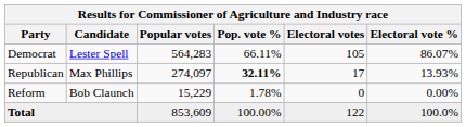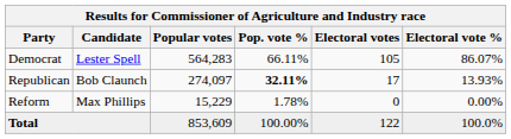Republican | Candidate: Max Phillips -> Bob Claunch
Reform | Candidate: Bob Claunch -> Max Phillips
